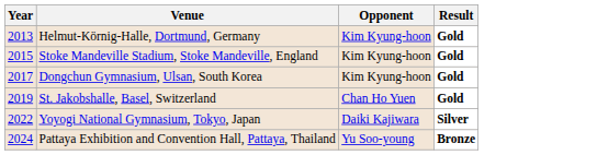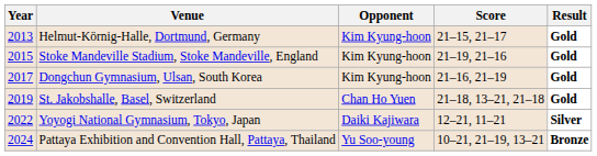+ column: Score | 21–15, 21–17 | 21–19, 21–16 | 21–16, 21–19 | 21–18, 13–21, 21–18 | 12–21, 11–21 | 10–21, 21–19, 13–21
